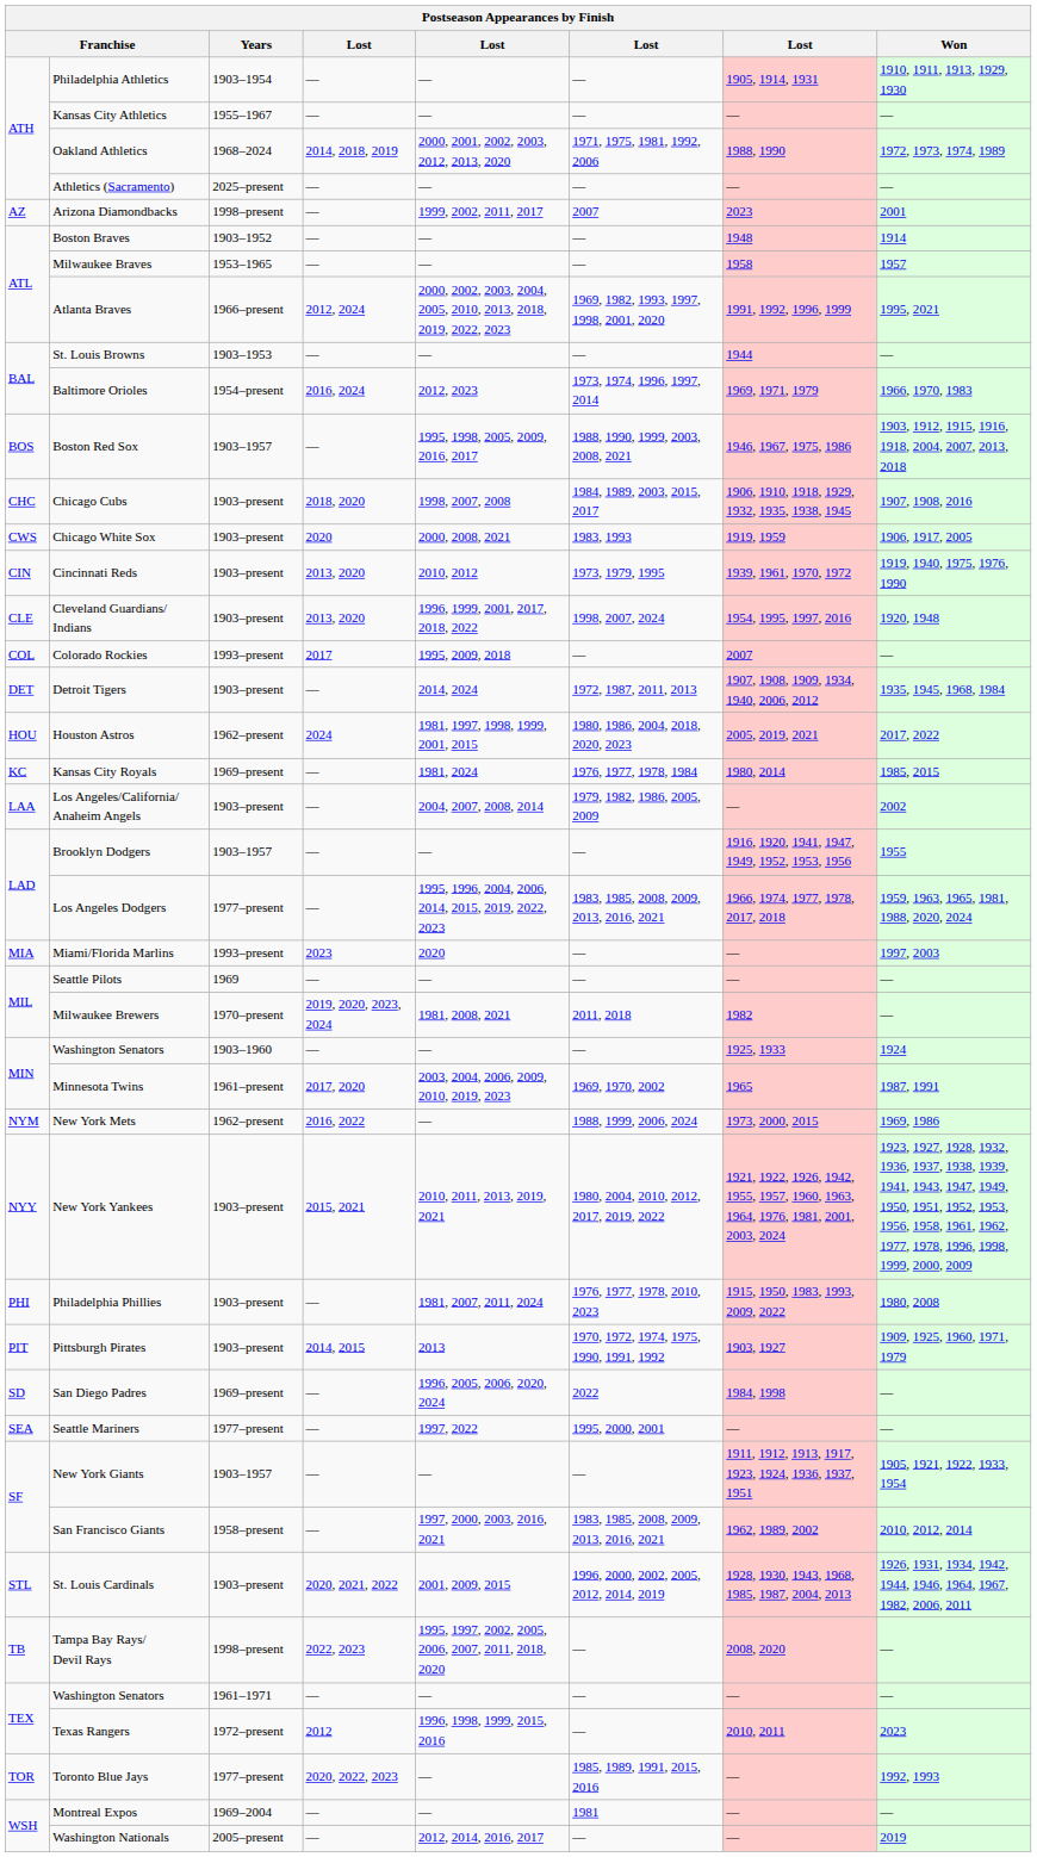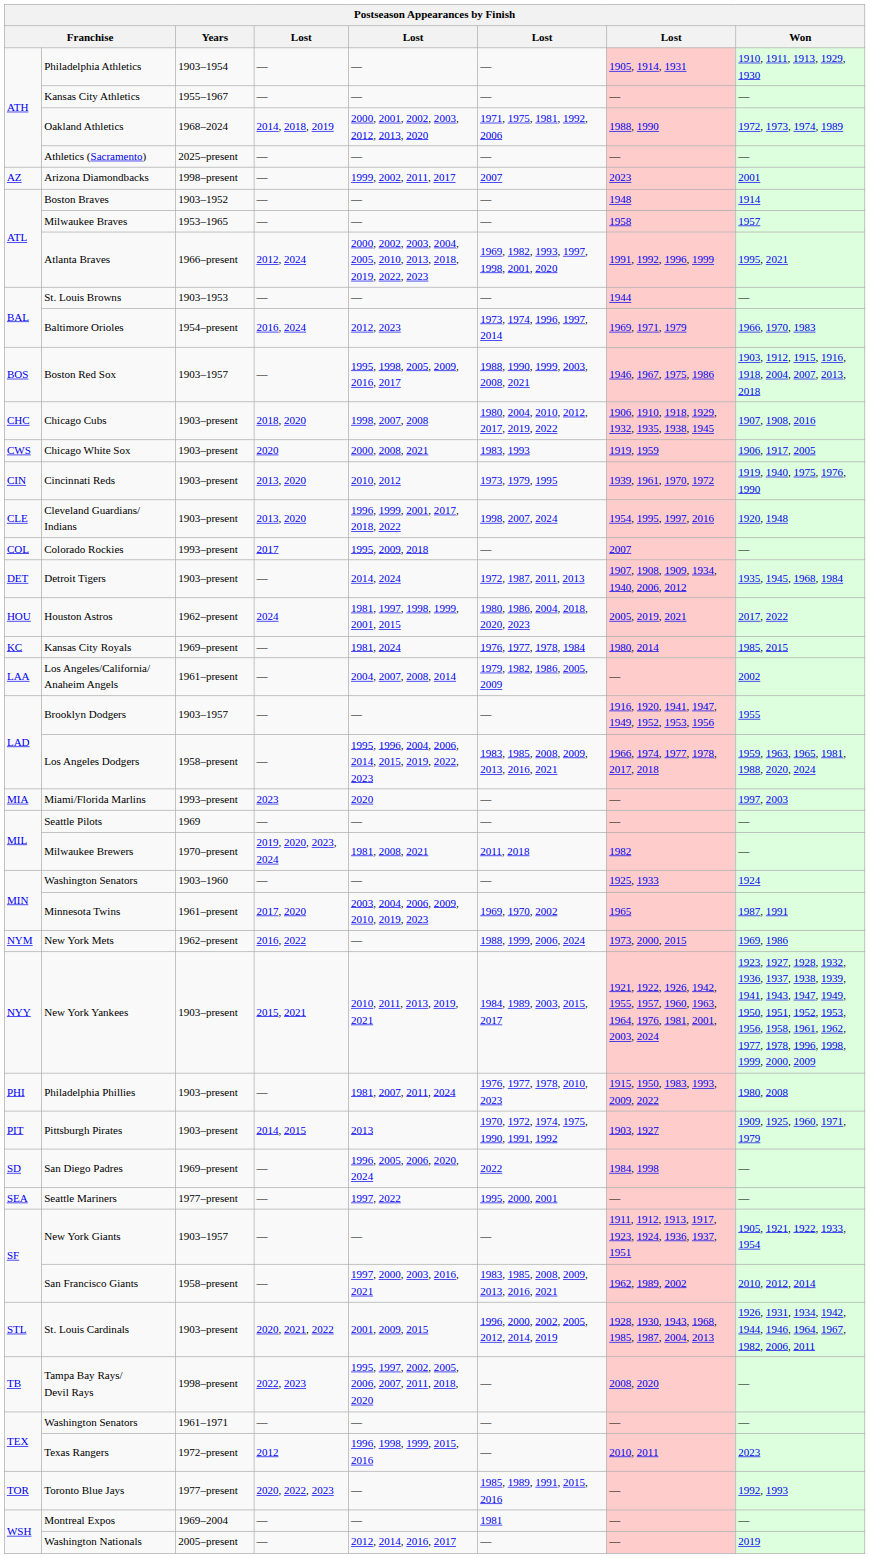Chicago Cubs | column 6: 1984, 1989, 2003, 2015, 2017 -> 1980, 2004, 2010, 2012, 2017, 2019, 2022
Los Angeles/California/ Anaheim Angels | Years: 1903–present -> 1961–present
Los Angeles Dodgers | Years: 1977–present -> 1958–present
New York Yankees | column 6: 1980, 2004, 2010, 2012, 2017, 2019, 2022 -> 1984, 1989, 2003, 2015, 2017
